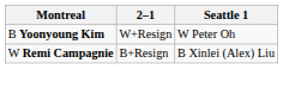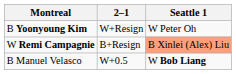W Remi Campagnie | Seattle 1: no background -> lightsalmon background
+ row: B Manuel Velasco | W+0.5 | W Bob Liang
